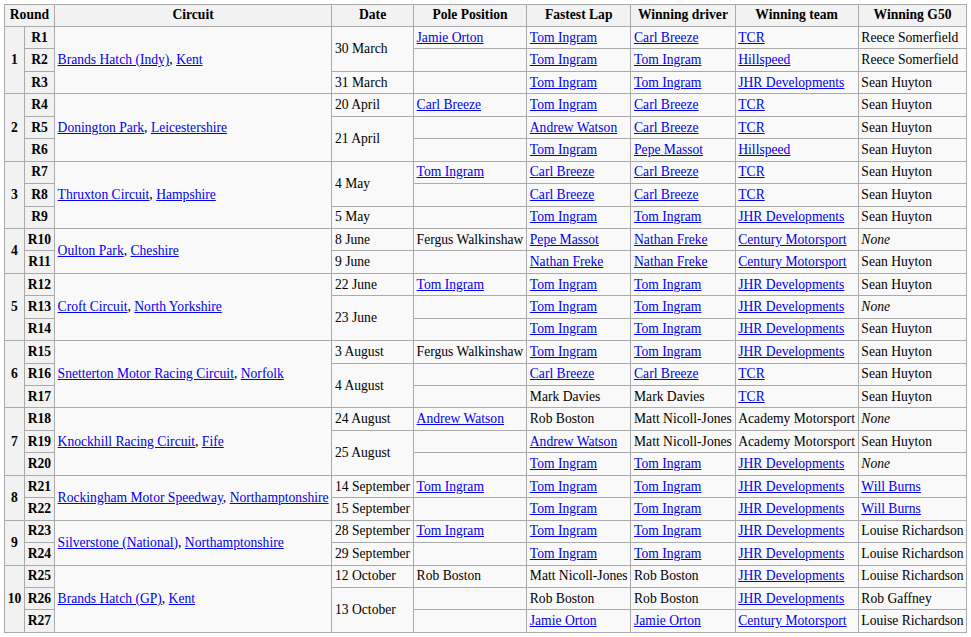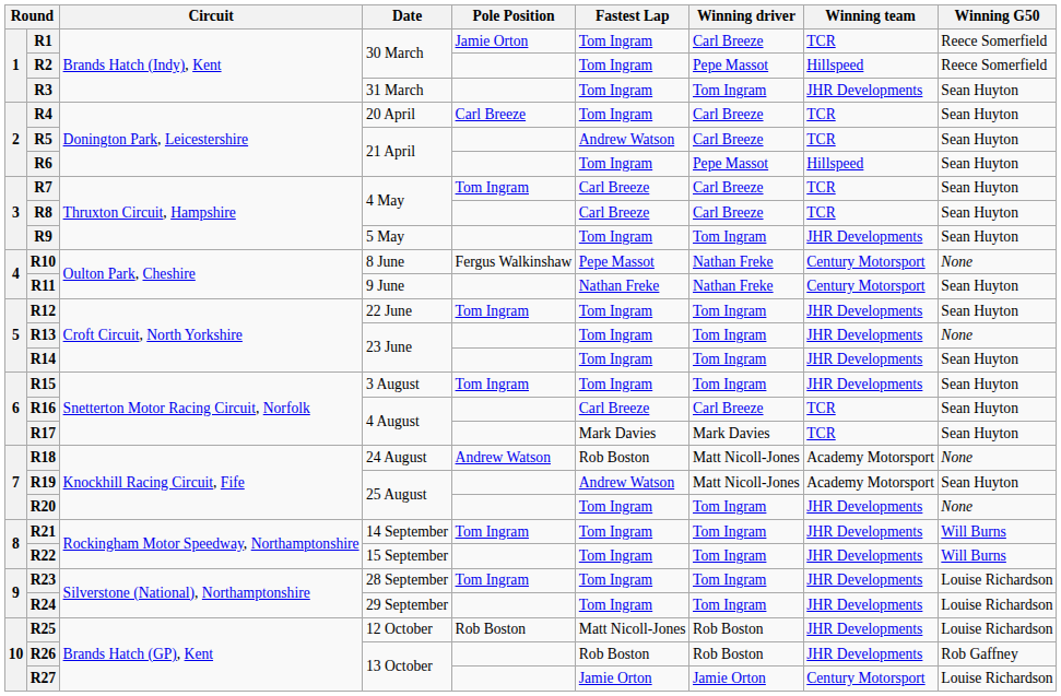R2 | Winning driver: Tom Ingram -> Pepe Massot
R15 | Pole Position: Fergus Walkinshaw -> Tom Ingram
